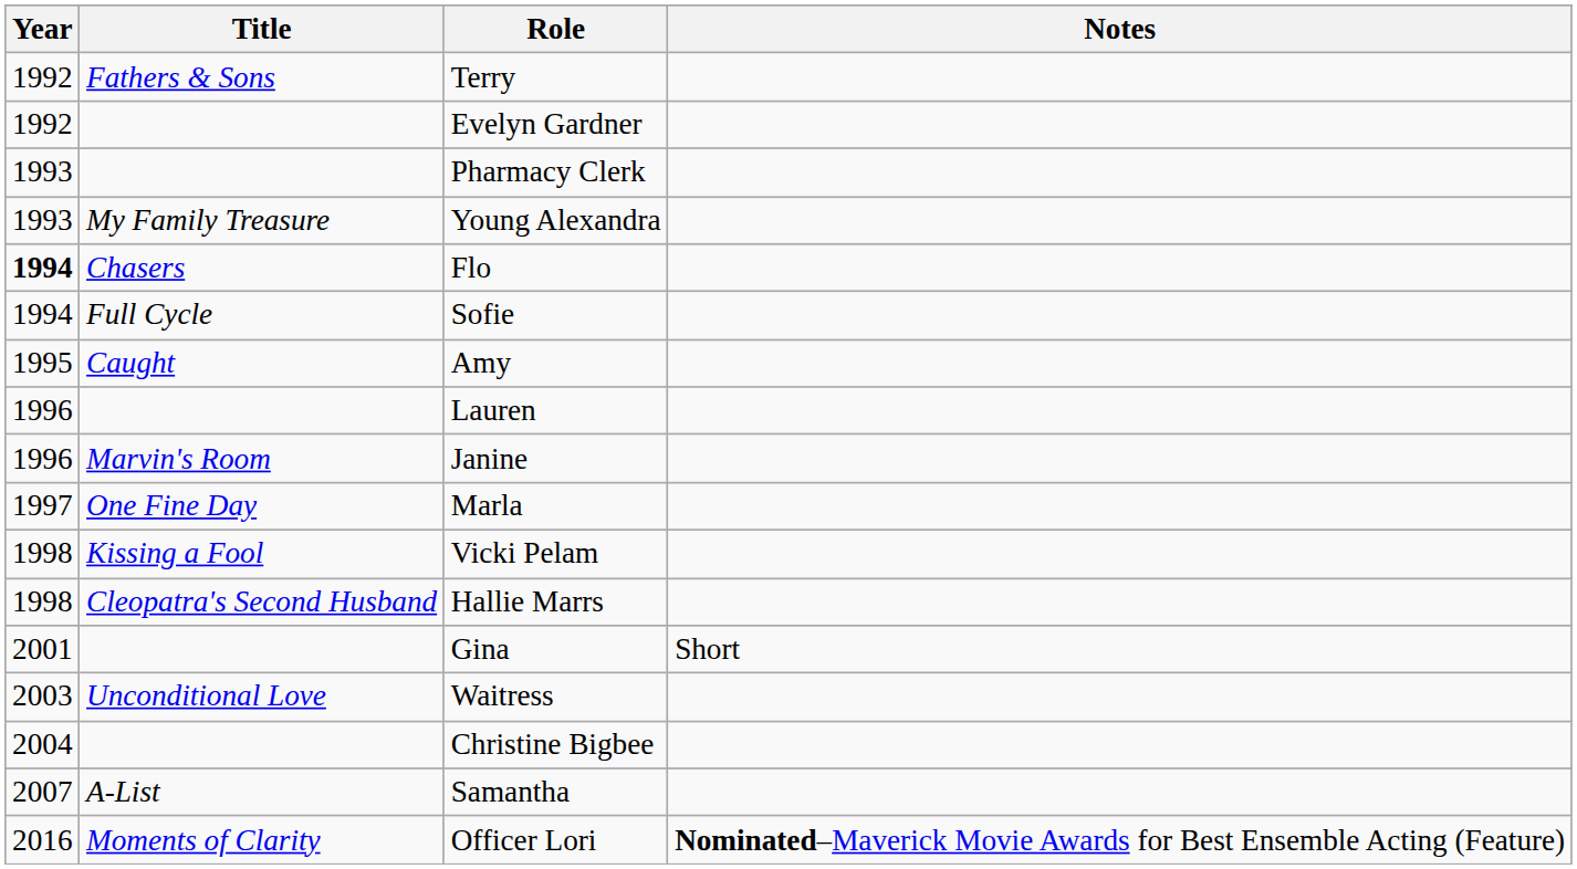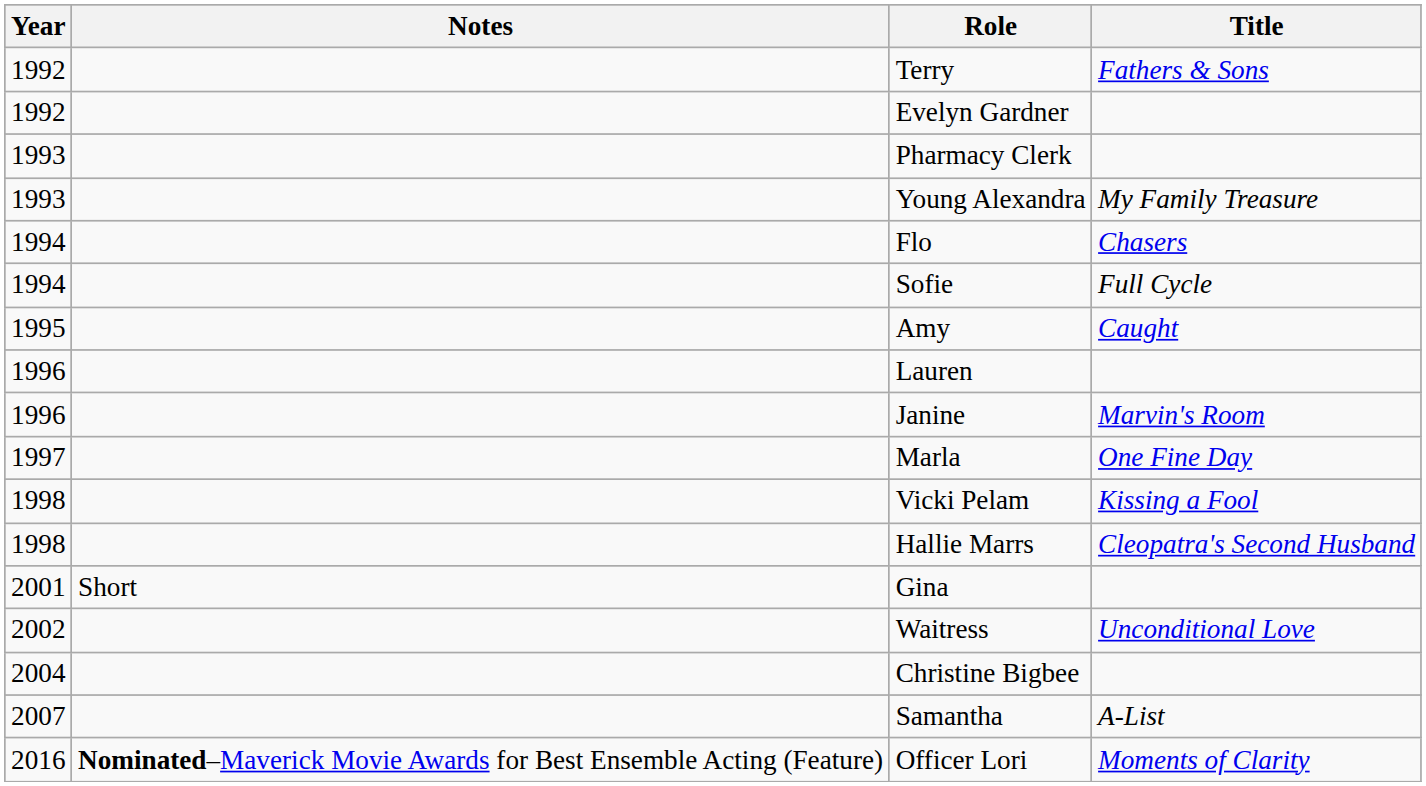columns swapped: Title <-> Notes
Flo | Year: bold -> normal
Waitress | Year: 2003 -> 2002
